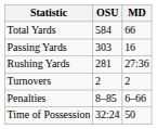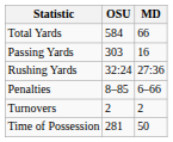Rushing Yards | OSU: 281 -> 32:24
rows swapped: Penalties <-> Turnovers
Time of Possession | OSU: 32:24 -> 281
